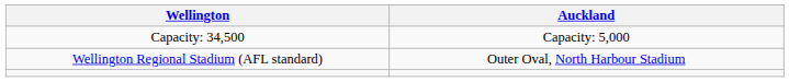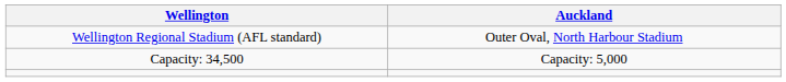rows swapped: Wellington Regional Stadium (AFL standard) <-> Capacity: 34,500
